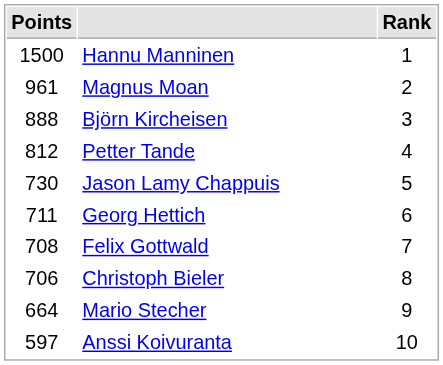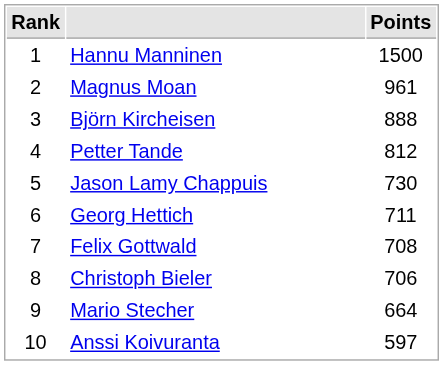columns swapped: Rank <-> Points
